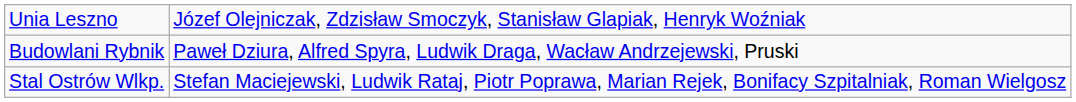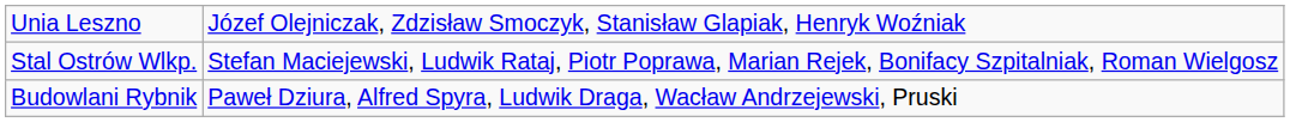rows swapped: Budowlani Rybnik <-> Stal Ostrów Wlkp.
